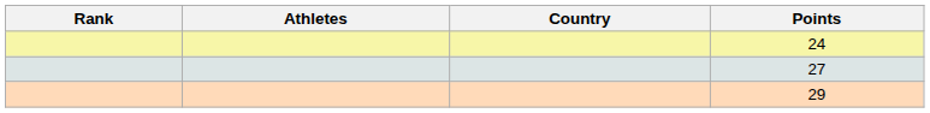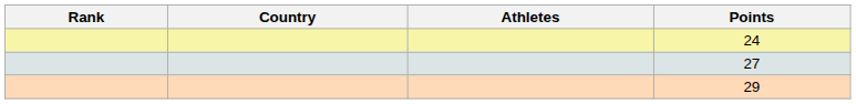columns swapped: Country <-> Athletes
